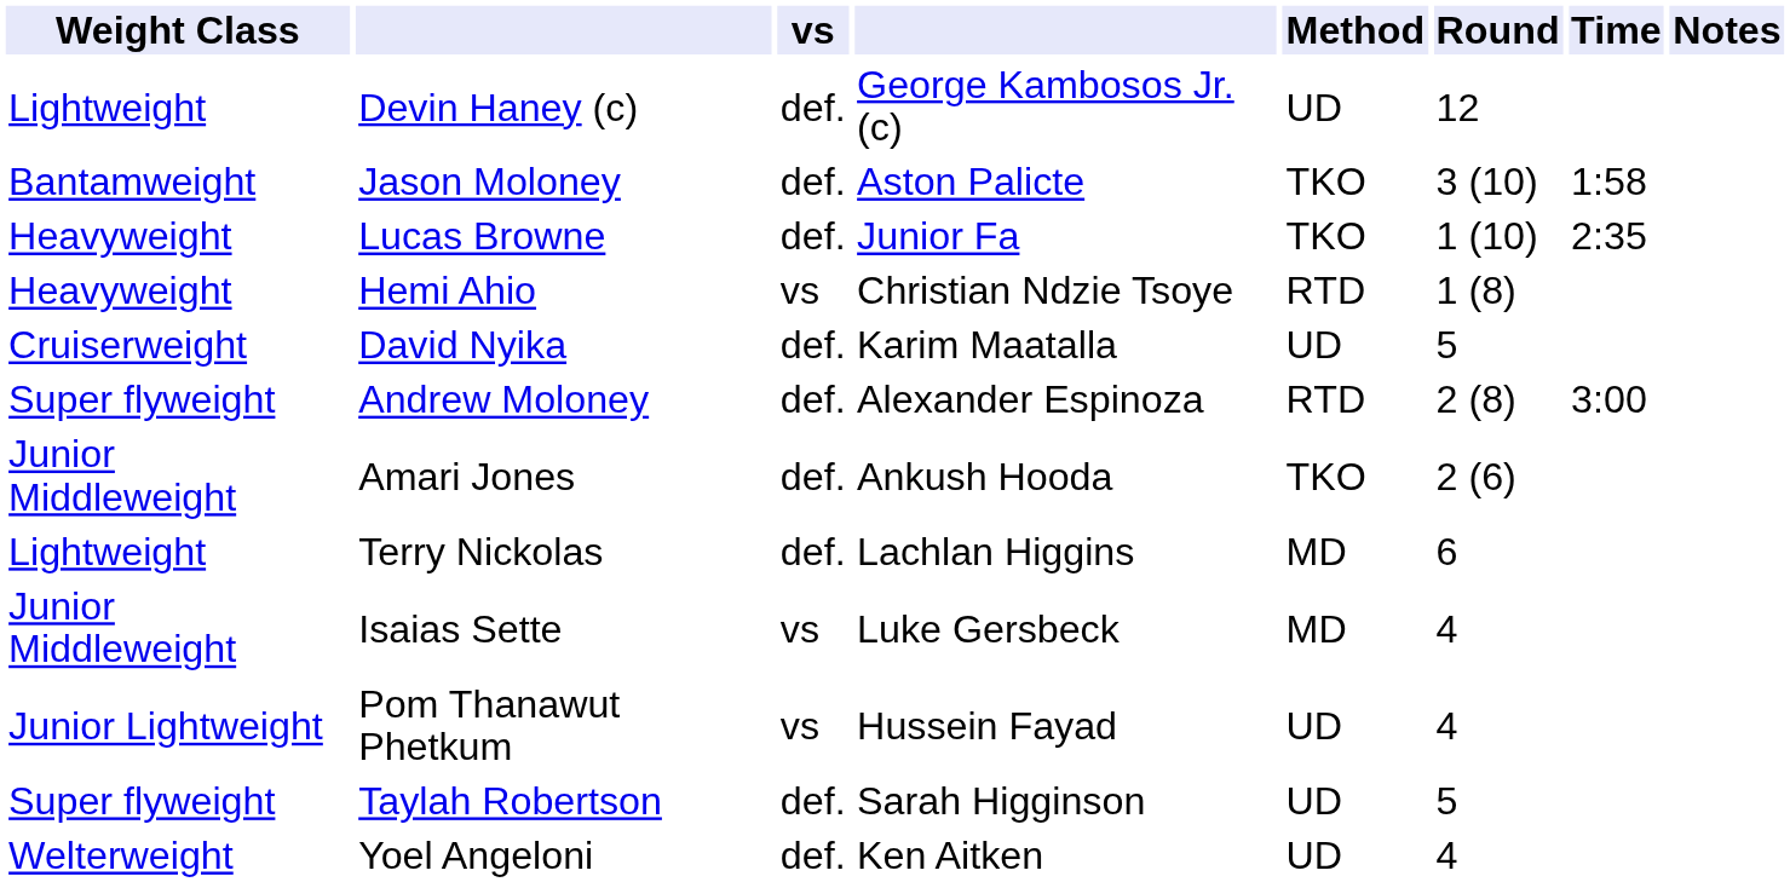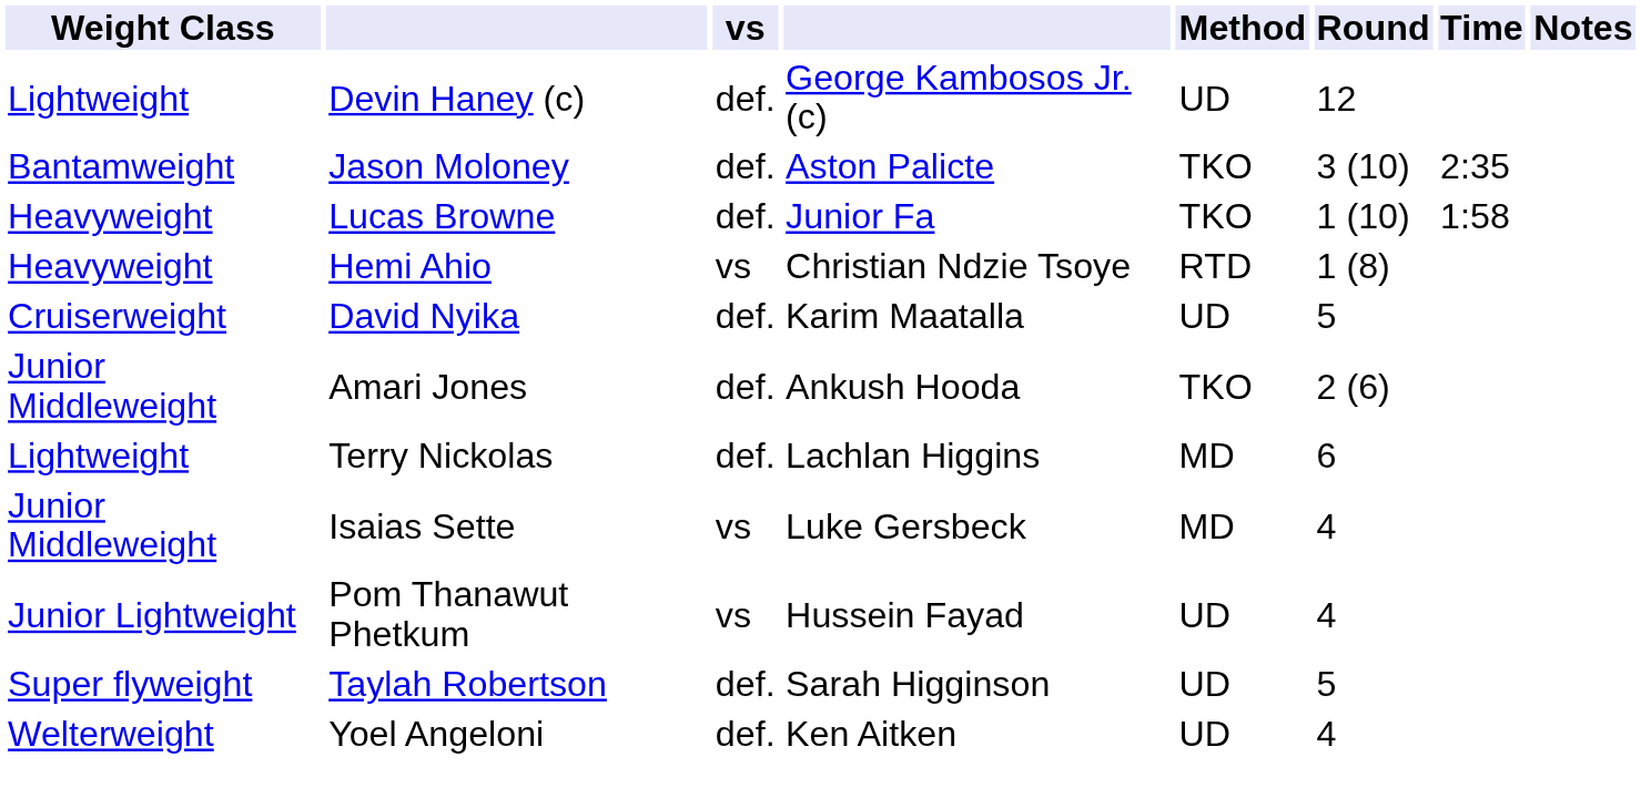Jason Moloney | Time: 1:58 -> 2:35
Lucas Browne | Time: 2:35 -> 1:58
- row: Super flyweight | Andrew Moloney | def. | Alexander Espinoza | RTD | 2 (8) | 3:00
